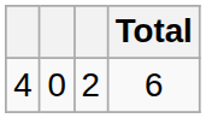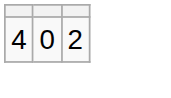- column: Total | 6
